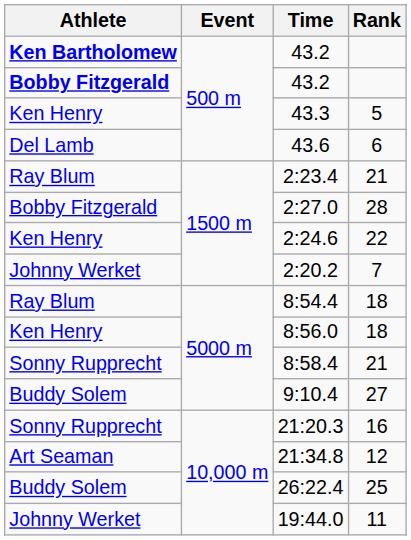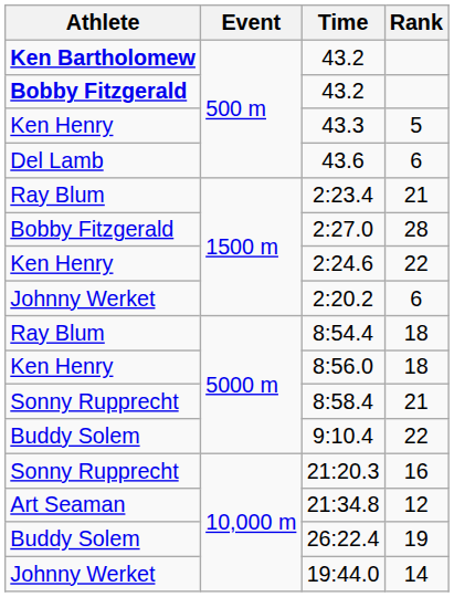2:20.2 | Rank: 7 -> 6
9:10.4 | Rank: 27 -> 22
26:22.4 | Rank: 25 -> 19
19:44.0 | Rank: 11 -> 14
